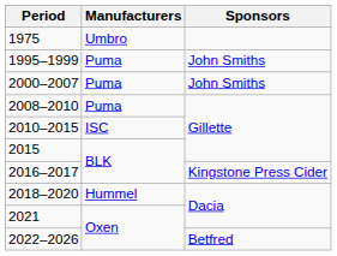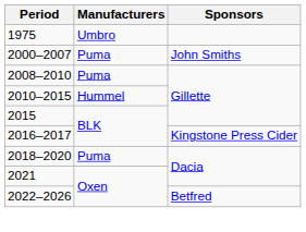- row: 1995–1999 | Puma | John Smiths
2010–2015 | Manufacturers: ISC -> Hummel
2018–2020 | Manufacturers: Hummel -> Puma
